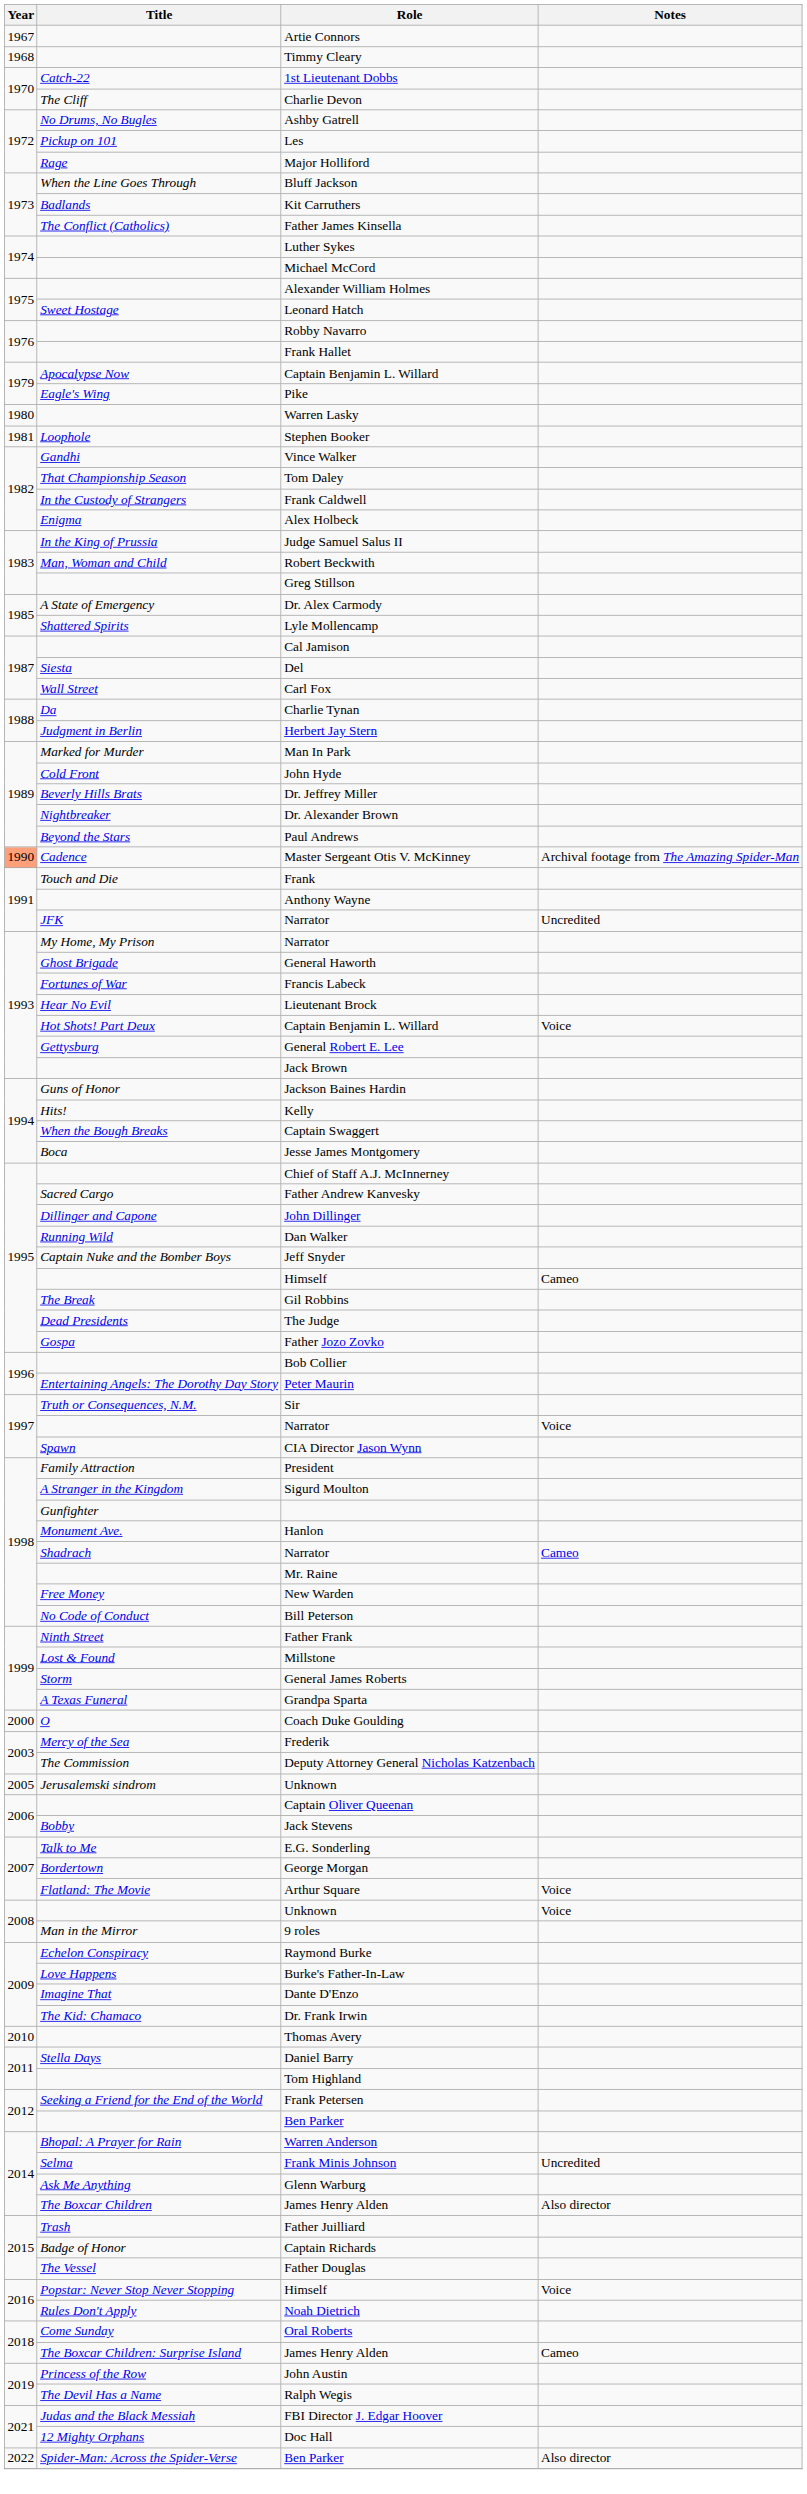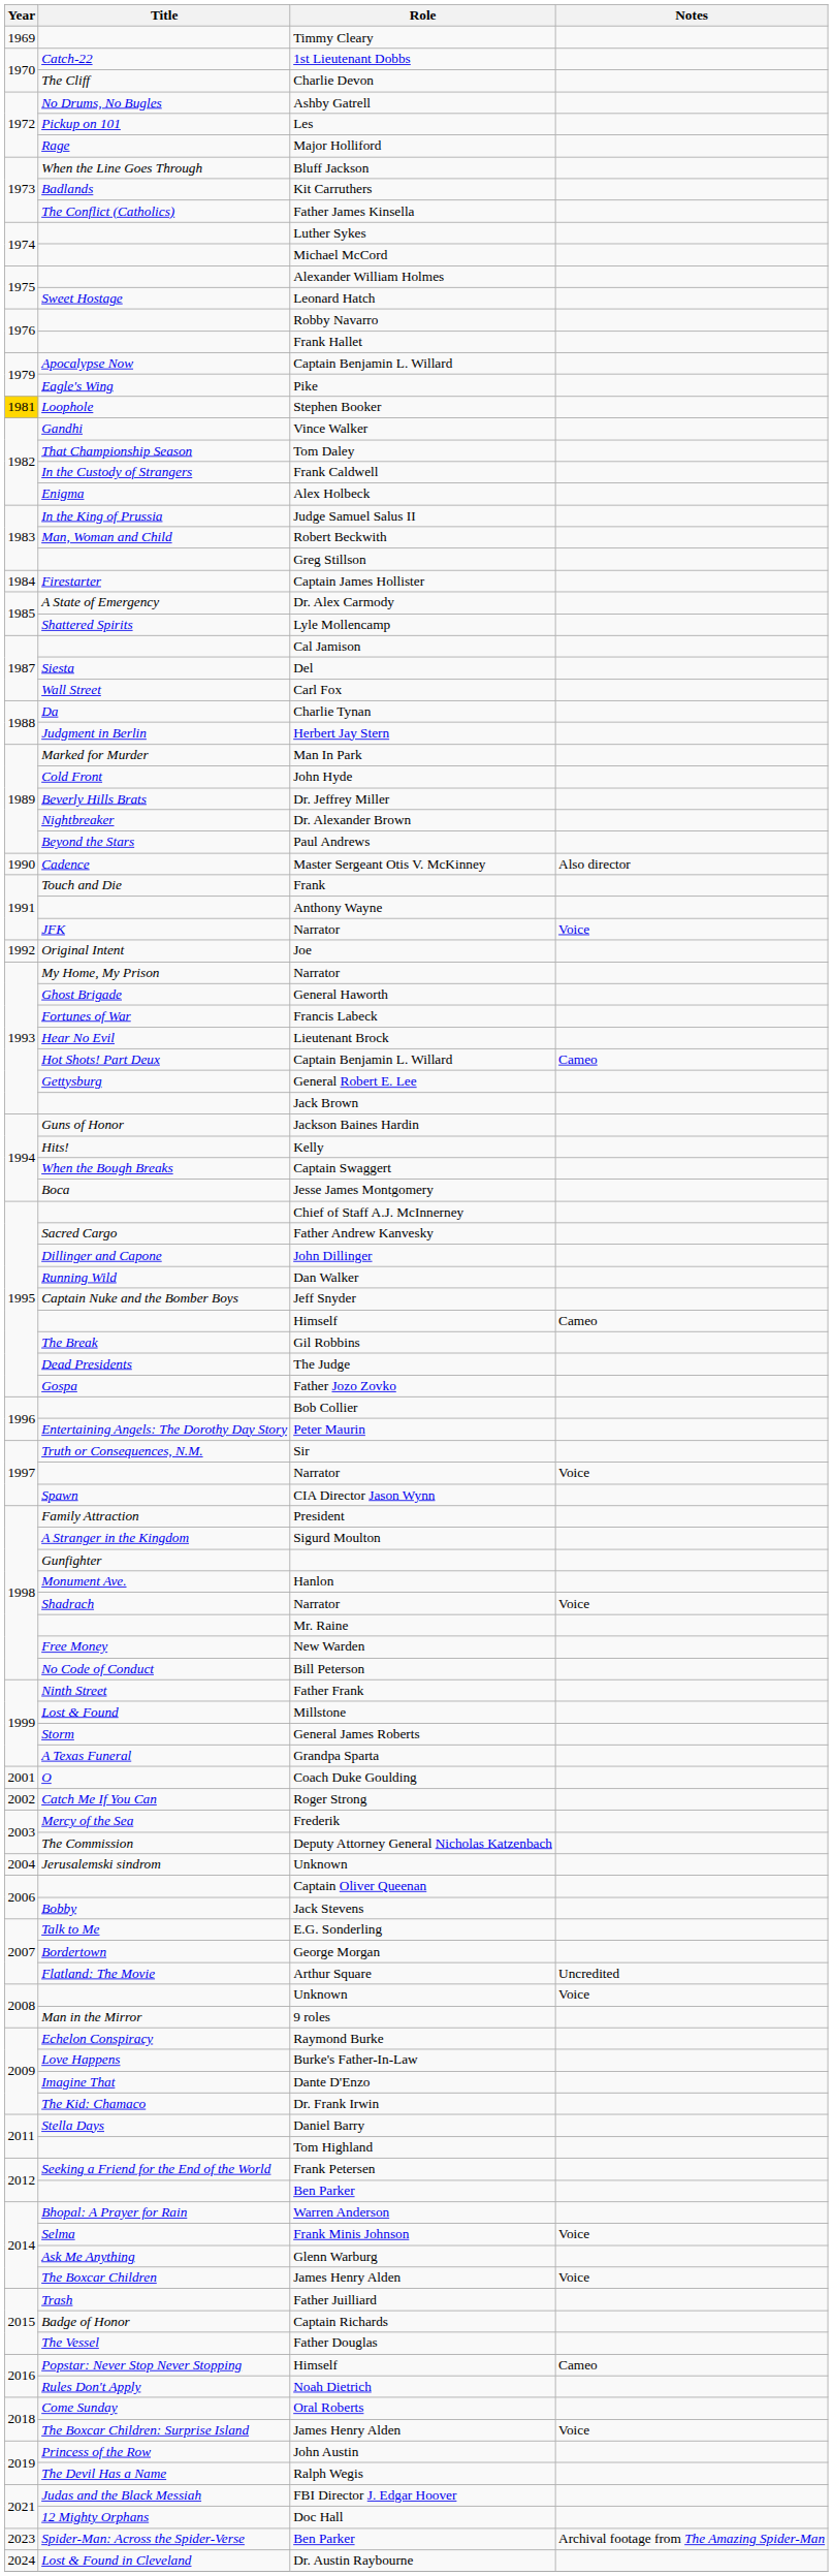- row: 1967 | Artie Connors
Timmy Cleary | Year: 1968 -> 1969
- row: 1980 | Warren Lasky
Stephen Booker | Year: no background -> gold background
+ row: 1984 | Firestarter | Captain James Hollister
Master Sergeant Otis V. McKinney | Year: lightsalmon background -> no background
Master Sergeant Otis V. McKinney | Notes: Archival footage from The Amazing Spider-Man -> Also director
JFK / Narrator | Notes: Uncredited -> Voice
+ row: 1992 | Original Intent | Joe
Hot Shots! Part Deux / Captain Benjamin L. Willard | Notes: Voice -> Cameo
Shadrach / Narrator | Notes: Cameo -> Voice
Coach Duke Goulding | Year: 2000 -> 2001
+ row: 2002 | Catch Me If You Can | Roger Strong
Jerusalemski sindrom / Unknown | Year: 2005 -> 2004
Arthur Square | Notes: Voice -> Uncredited
- row: 2010 | Thomas Avery
Frank Minis Johnson | Notes: Uncredited -> Voice
The Boxcar Children / James Henry Alden | Notes: Also director -> Voice
Popstar: Never Stop Never Stopping / Himself | Notes: Voice -> Cameo
The Boxcar Children: Surprise Island / James Henry Alden | Notes: Cameo -> Voice
Spider-Man: Across the Spider-Verse / Ben Parker | Year: 2022 -> 2023
Spider-Man: Across the Spider-Verse / Ben Parker | Notes: Also director -> Archival footage from The Amazing Spider-Man
+ row: 2024 | Lost & Found in Cleveland | Dr. Austin Raybourne
